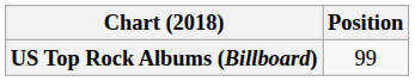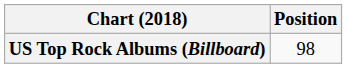US Top Rock Albums (Billboard) | Position: 99 -> 98
